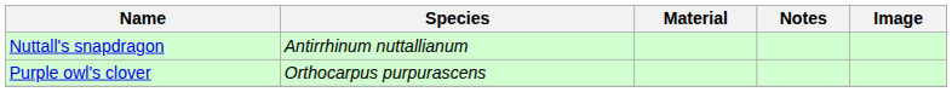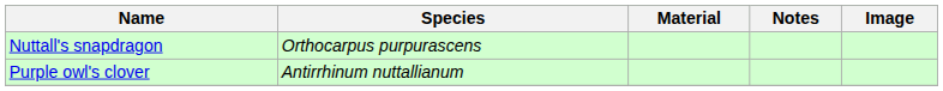Nuttall's snapdragon | Species: Antirrhinum nuttallianum -> Orthocarpus purpurascens
Purple owl's clover | Species: Orthocarpus purpurascens -> Antirrhinum nuttallianum
